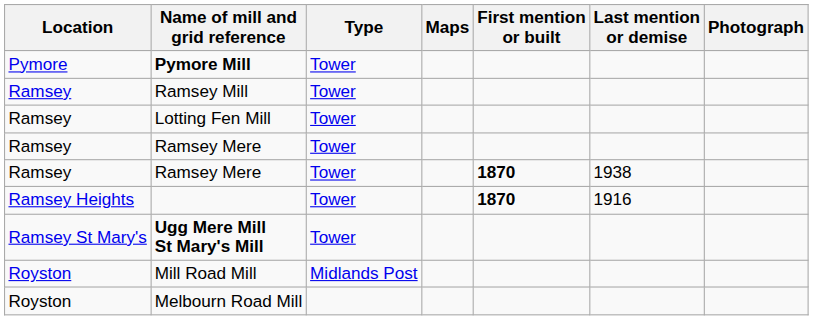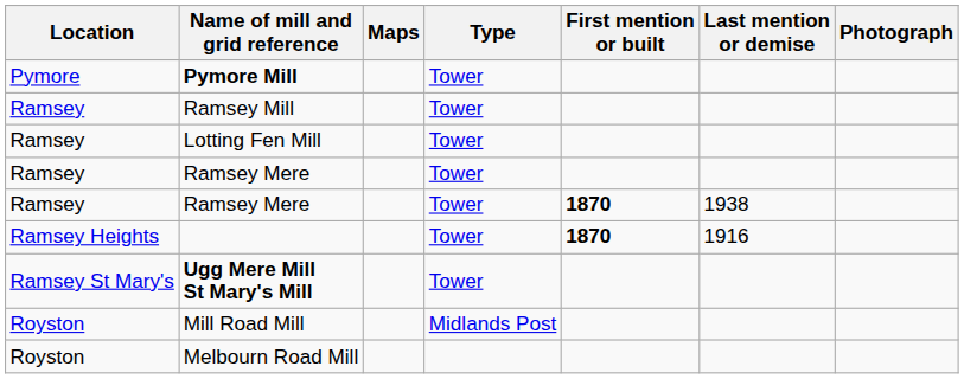columns swapped: Type <-> Maps
